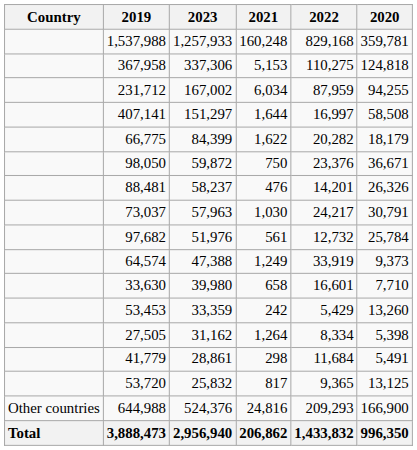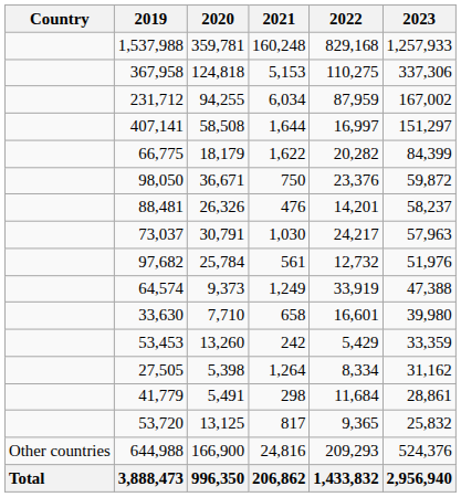columns swapped: 2020 <-> 2023
